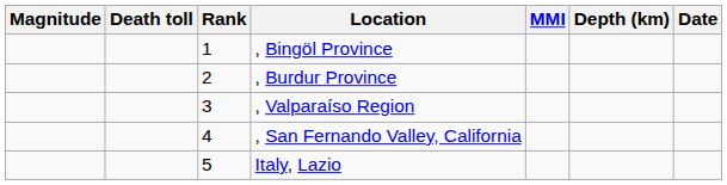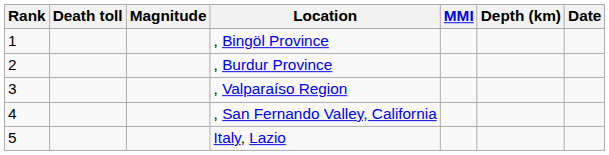columns swapped: Rank <-> Magnitude
